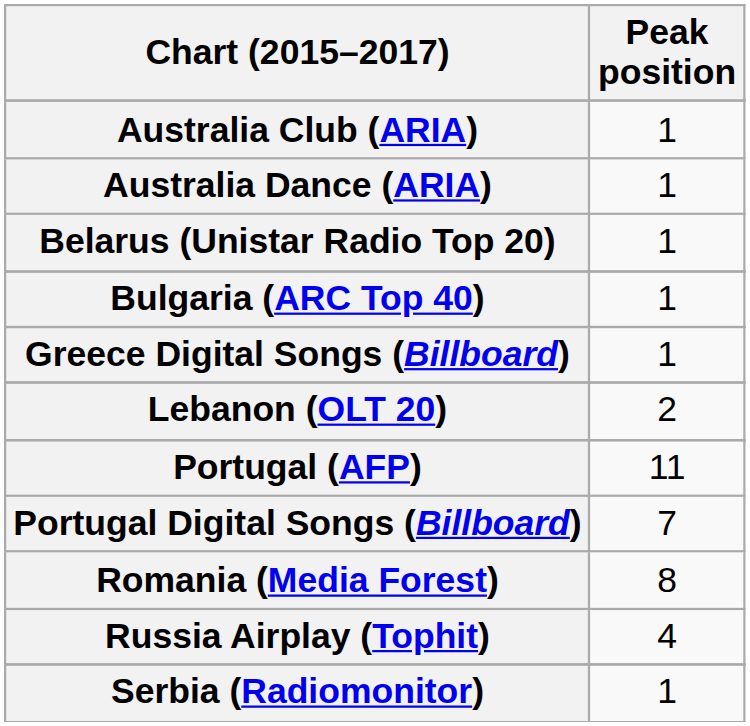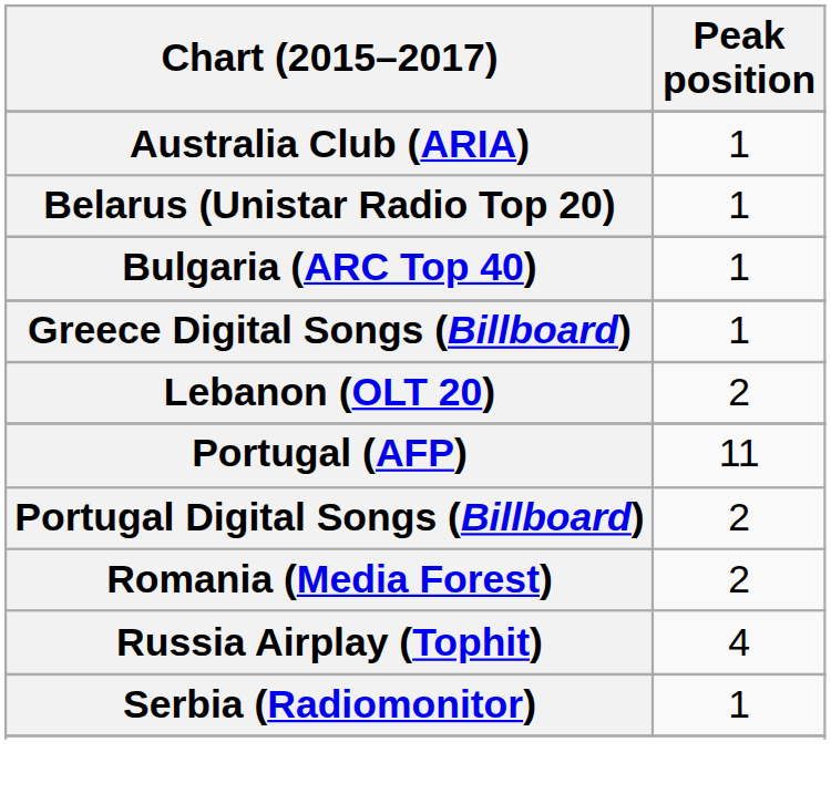- row: Australia Dance (ARIA) | 1
Portugal Digital Songs (Billboard) | Peak position: 7 -> 2
Romania (Media Forest) | Peak position: 8 -> 2
